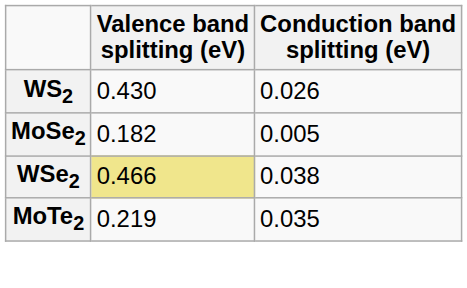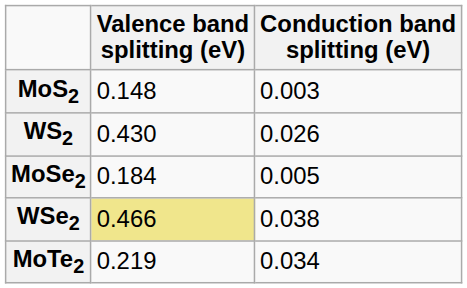+ row: MoS2 | 0.148 | 0.003
MoSe2 | Valence band splitting (eV): 0.182 -> 0.184
MoTe2 | Conduction band splitting (eV): 0.035 -> 0.034
